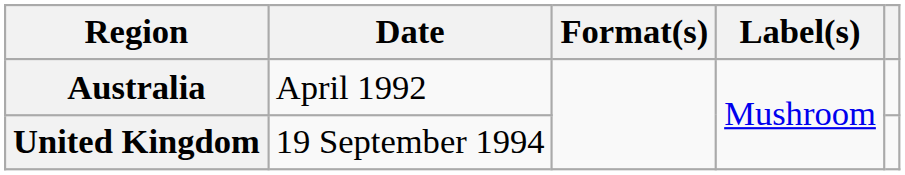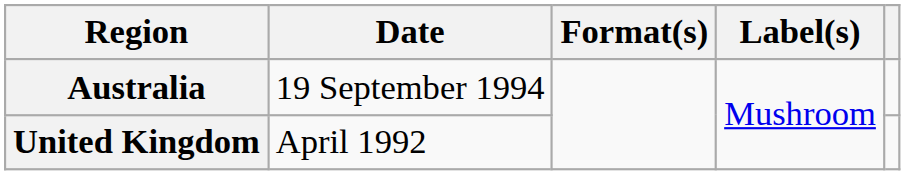Australia | Date: April 1992 -> 19 September 1994
United Kingdom | Date: 19 September 1994 -> April 1992
